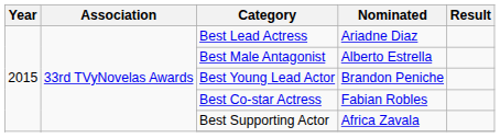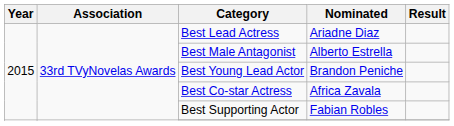Best Co-star Actress | Nominated: Fabian Robles -> Africa Zavala
Best Supporting Actor | Nominated: Africa Zavala -> Fabian Robles
